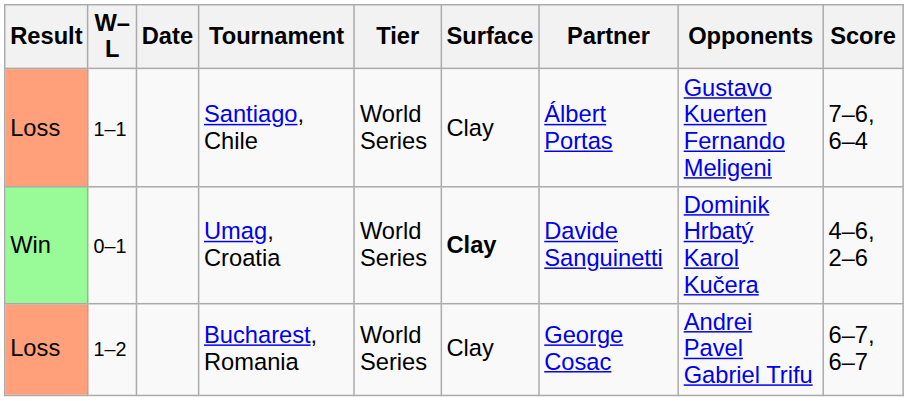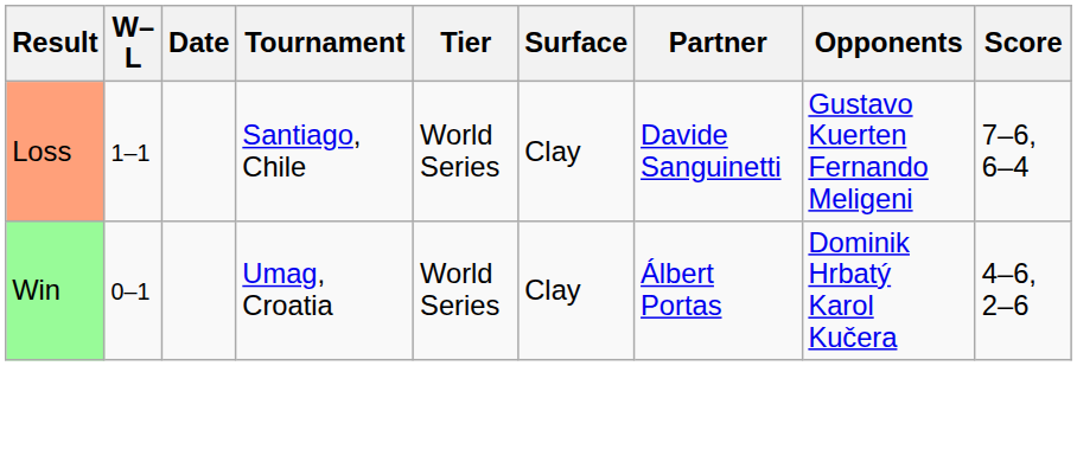Santiago, Chile | Partner: Álbert Portas -> Davide Sanguinetti
Umag, Croatia | Surface: bold -> normal
Umag, Croatia | Partner: Davide Sanguinetti -> Álbert Portas
- row: Loss | 1–2 | Bucharest, Romania | World Series | Clay | George Cosac | Andrei Pavel Gabriel Trifu | 6–7, 6–7
